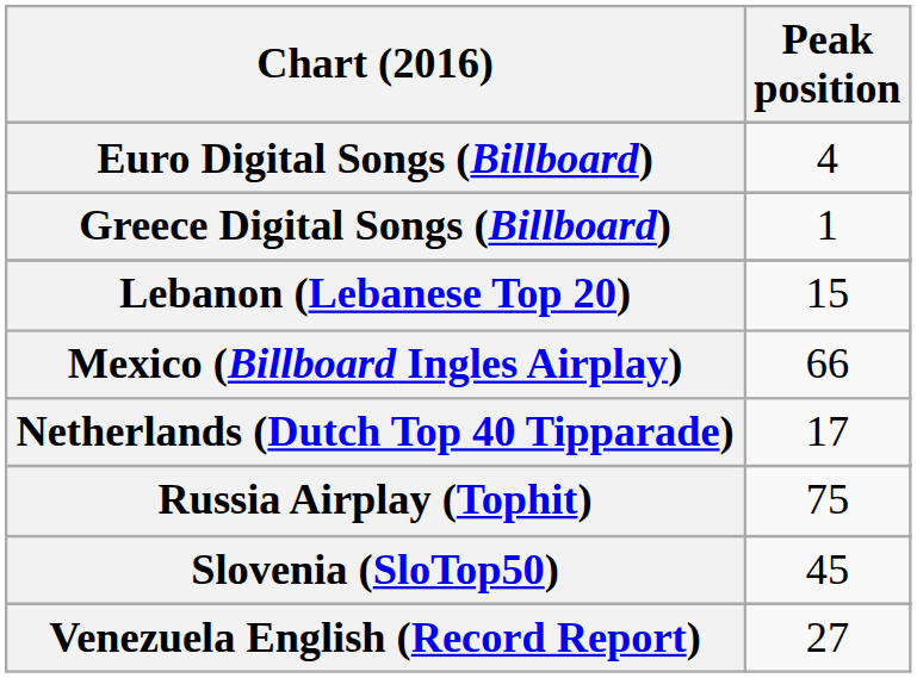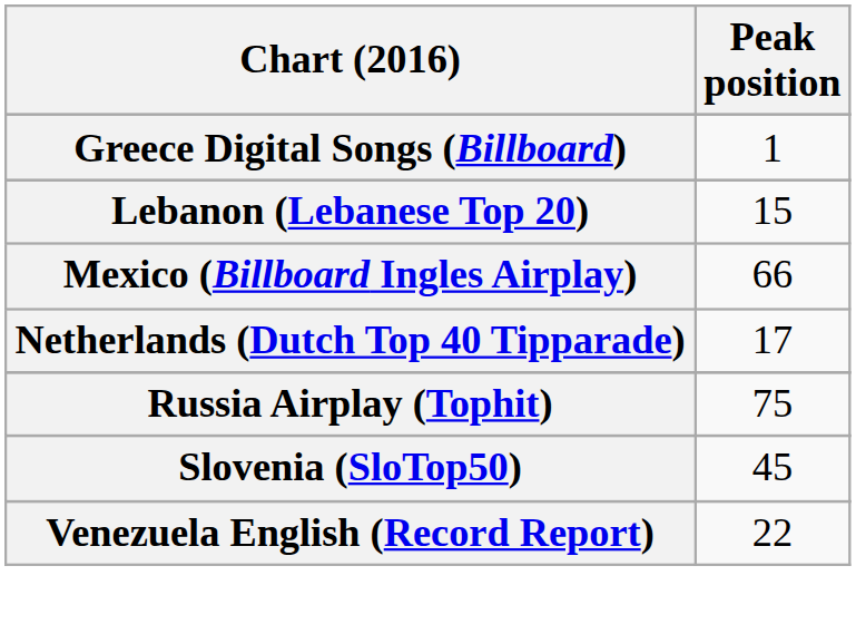- row: Euro Digital Songs (Billboard) | 4
Venezuela English (Record Report) | Peak position: 27 -> 22
